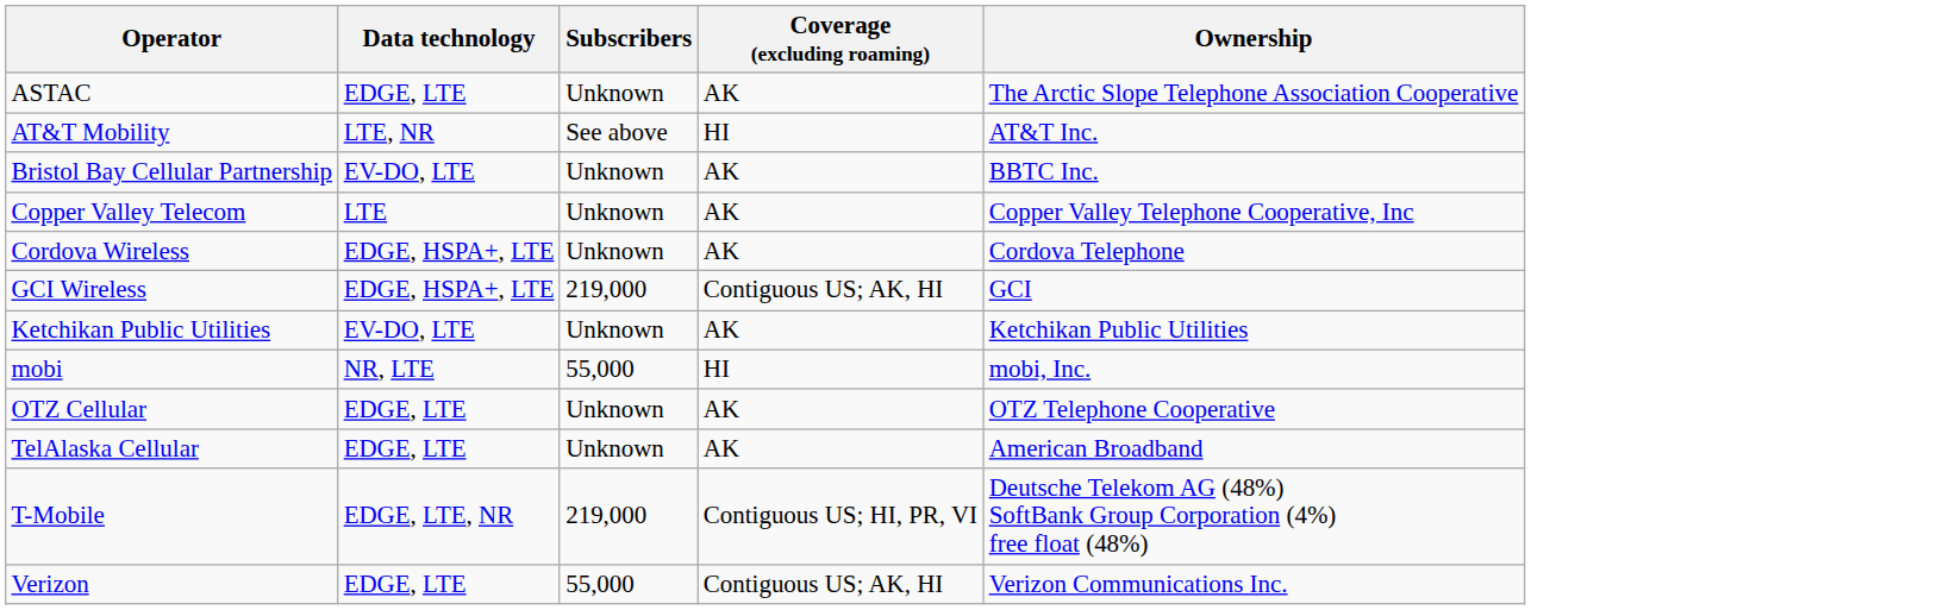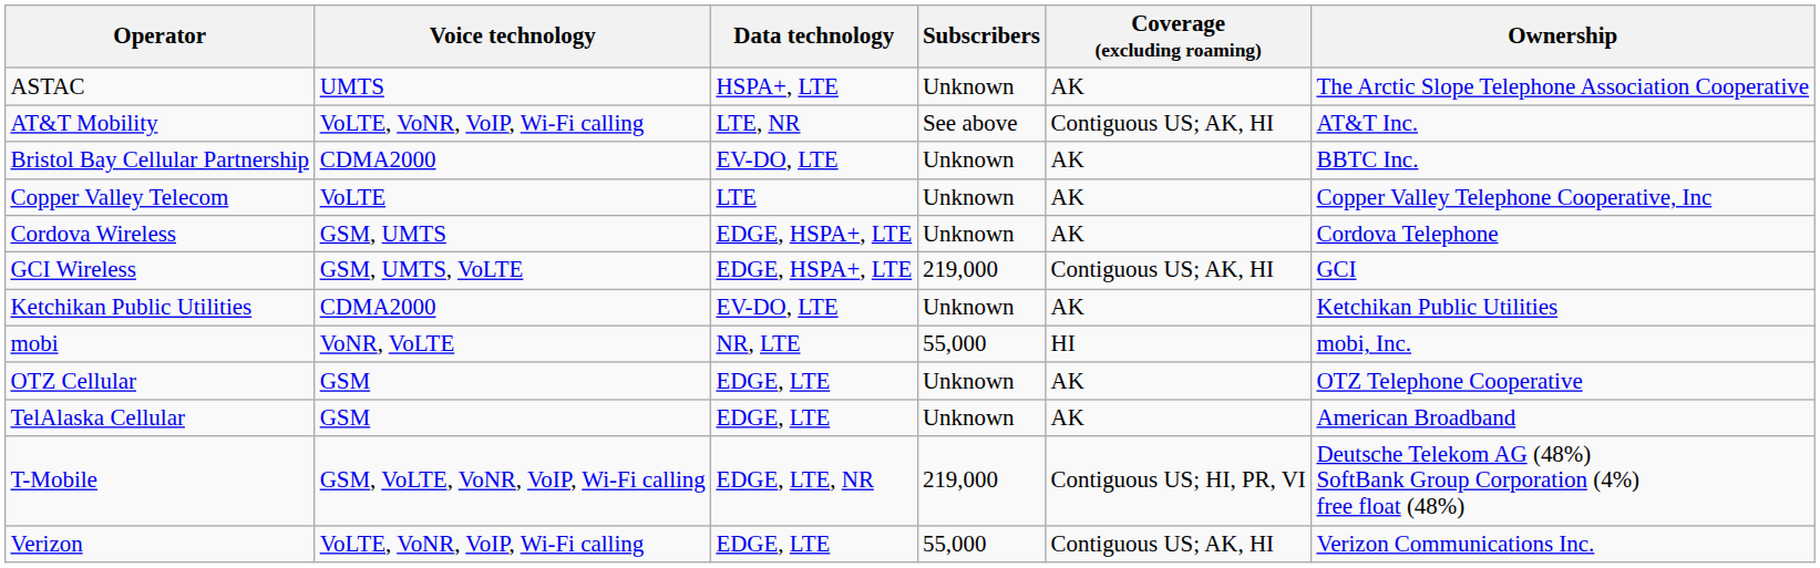+ column: Voice technology | UMTS | VoLTE, VoNR, VoIP, Wi-Fi calling | CDMA2000 | VoLTE | GSM, UMTS | GSM, UMTS, VoLTE | CDMA2000 | VoNR, VoLTE | GSM | GSM | GSM, VoLTE, VoNR, VoIP, Wi-Fi calling | VoLTE, VoNR, VoIP, Wi-Fi calling
ASTAC | Data technology: EDGE, LTE -> HSPA+, LTE
AT&T Mobility | Coverage (excluding roaming): HI -> Contiguous US; AK, HI
